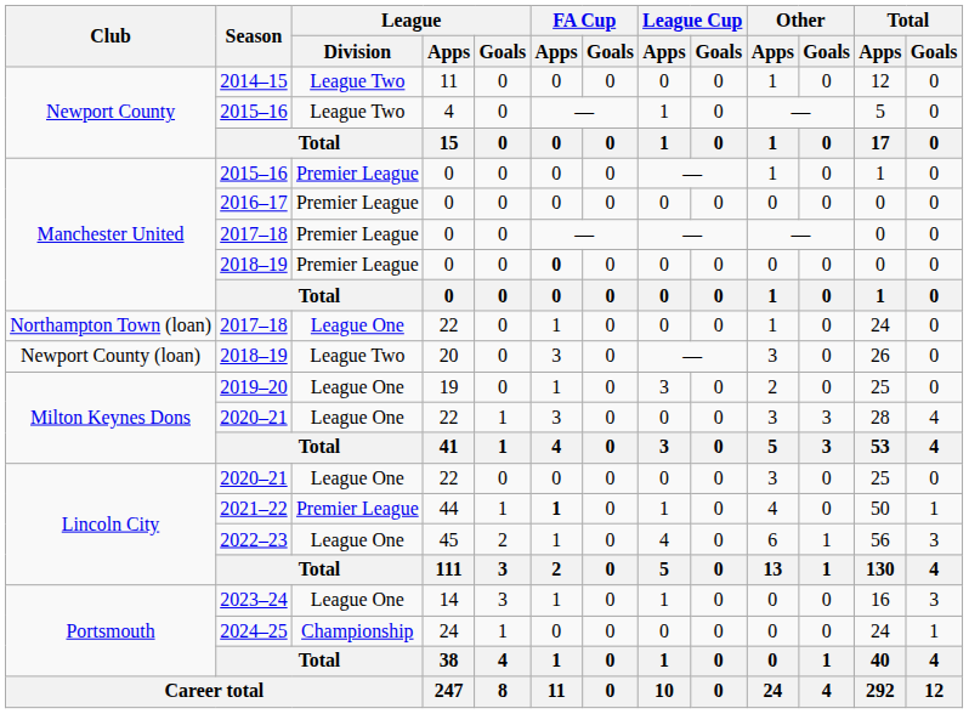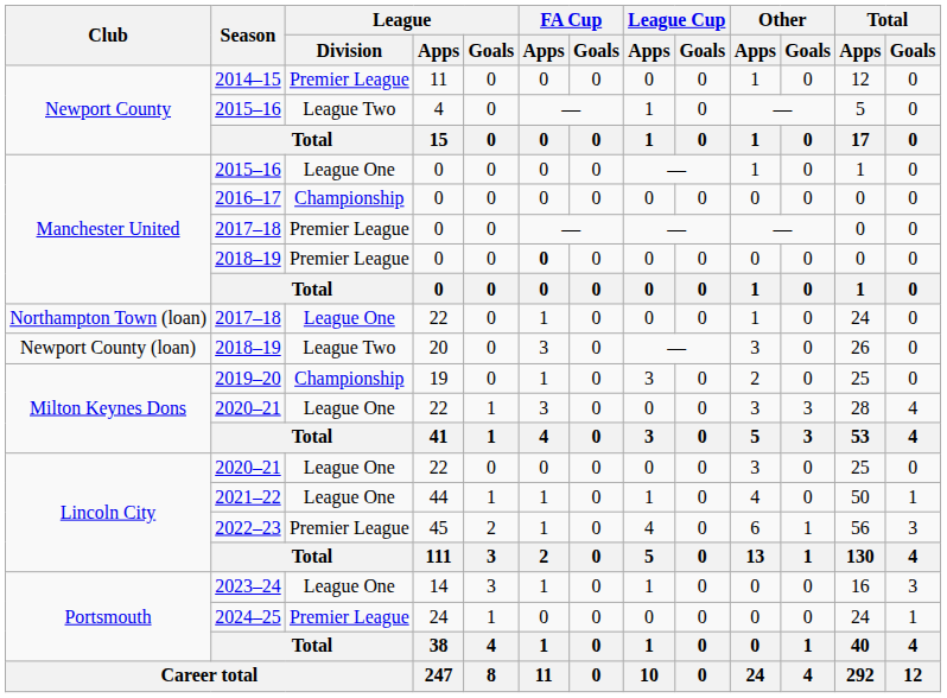2014–15 | League / Division: League Two -> Premier League
Manchester United / 2015–16 | League / Division: Premier League -> League One
2016–17 | League / Division: Premier League -> Championship
2019–20 | League / Division: League One -> Championship
2021–22 | League / Division: Premier League -> League One
2021–22 | FA Cup / Apps: bold -> normal
2022–23 | League / Division: League One -> Premier League
2024–25 | League / Division: Championship -> Premier League
